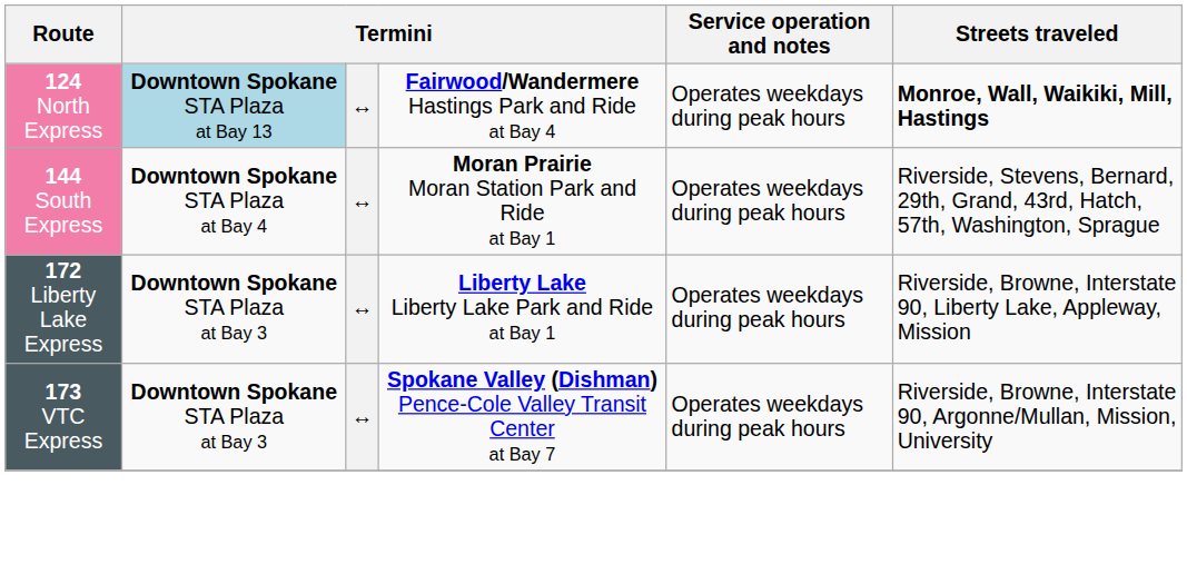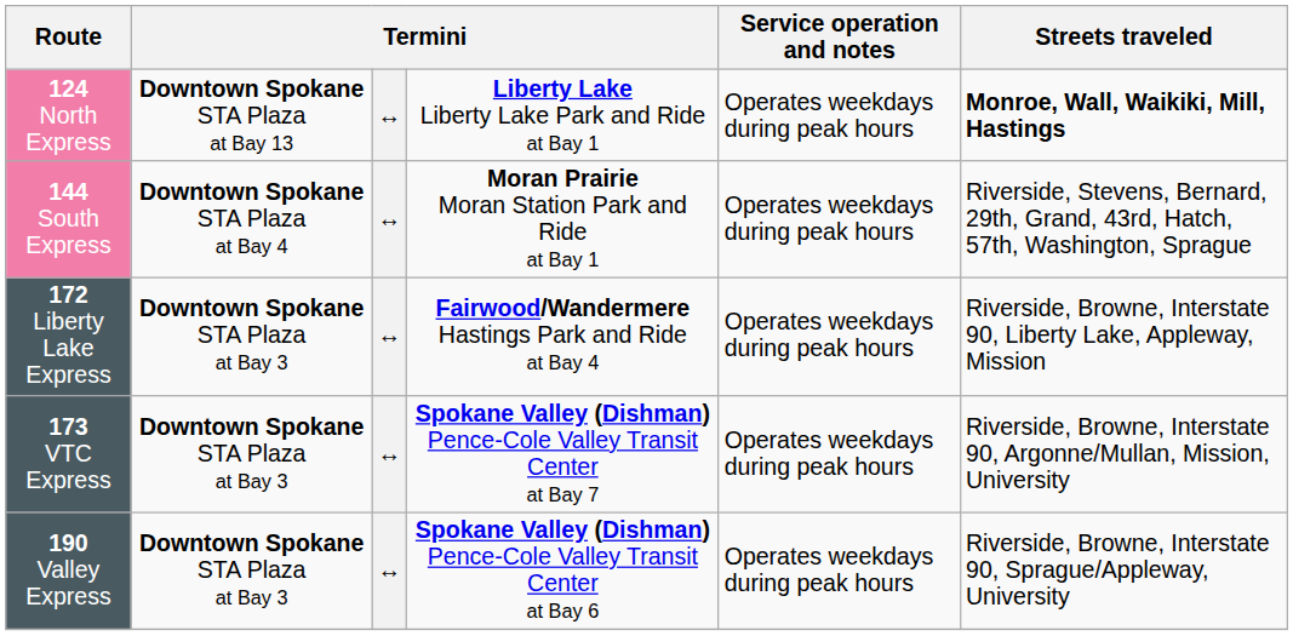124 North Express | column 2: lightblue background -> no background
124 North Express | column 4: Fairwood/Wandermere Hastings Park and Ride at Bay 4 -> Liberty Lake Liberty Lake Park and Ride at Bay 1
172 Liberty Lake Express | column 4: Liberty Lake Liberty Lake Park and Ride at Bay 1 -> Fairwood/Wandermere Hastings Park and Ride at Bay 4
+ row: 190 Valley Express | Downtown Spokane STA Plaza at Bay 3 | ↔ | Spokane Valley (Dishman) Pence-Cole Valley Transit Center at Bay 6 | Operates weekdays during peak hours | Riverside, Browne, Interstate 90, Sprague/Appleway, University
